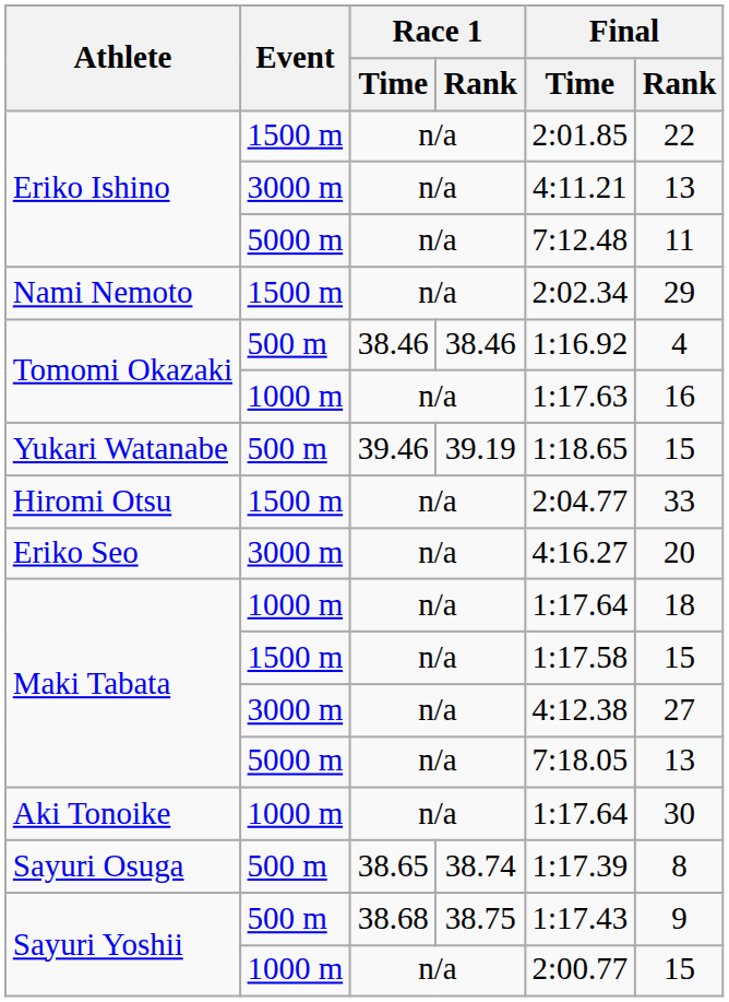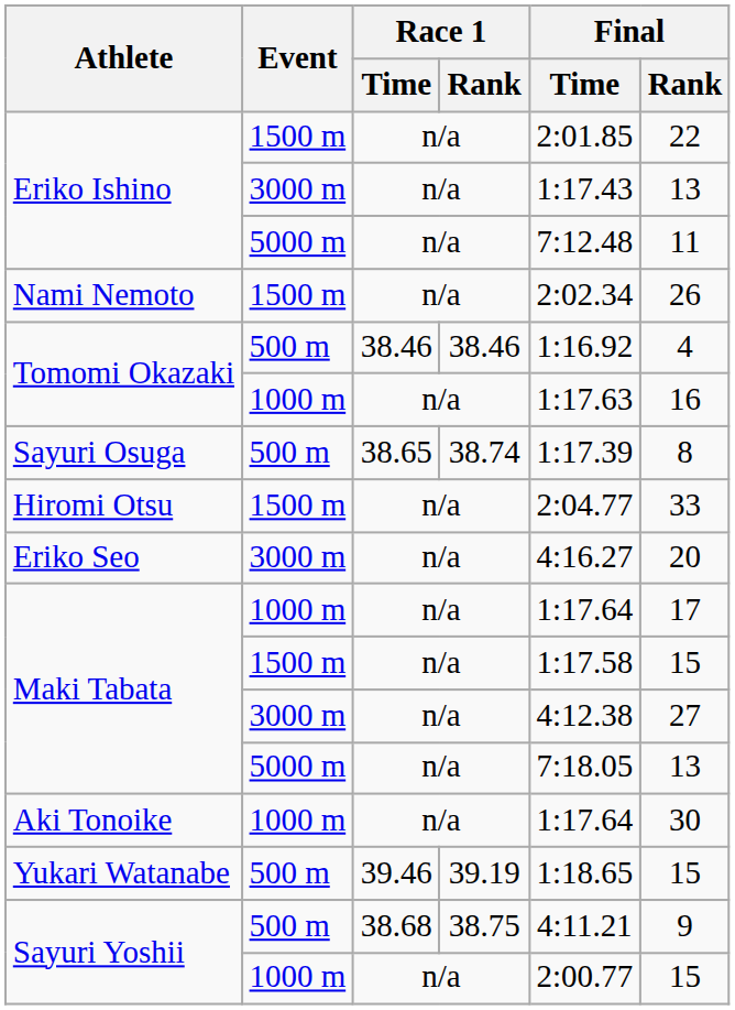Eriko Ishino / 3000 m | Final / Time: 4:11.21 -> 1:17.43
Nami Nemoto | Final / Rank: 29 -> 26
rows swapped: Sayuri Osuga <-> Yukari Watanabe
Maki Tabata / 1000 m | Final / Rank: 18 -> 17
Sayuri Yoshii / 500 m | Final / Time: 1:17.43 -> 4:11.21
